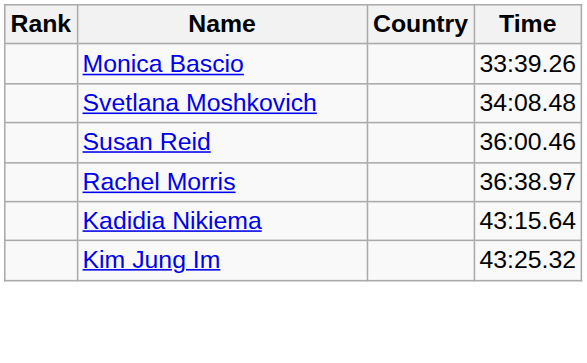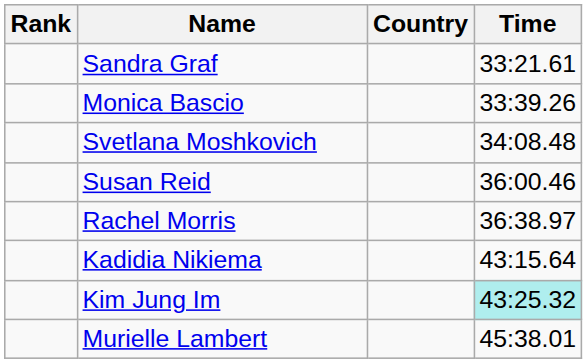+ row: Sandra Graf | 33:21.61
Kim Jung Im | Time: no background -> paleturquoise background
+ row: Murielle Lambert | 45:38.01
